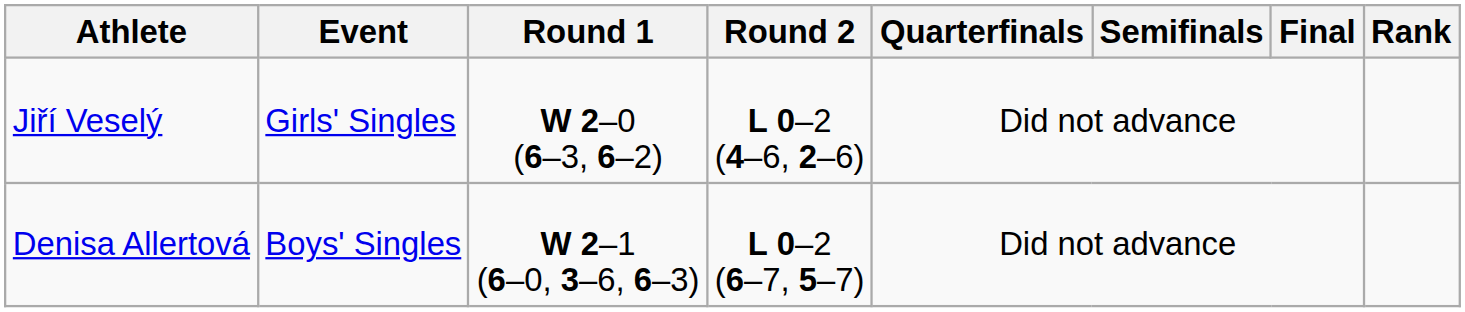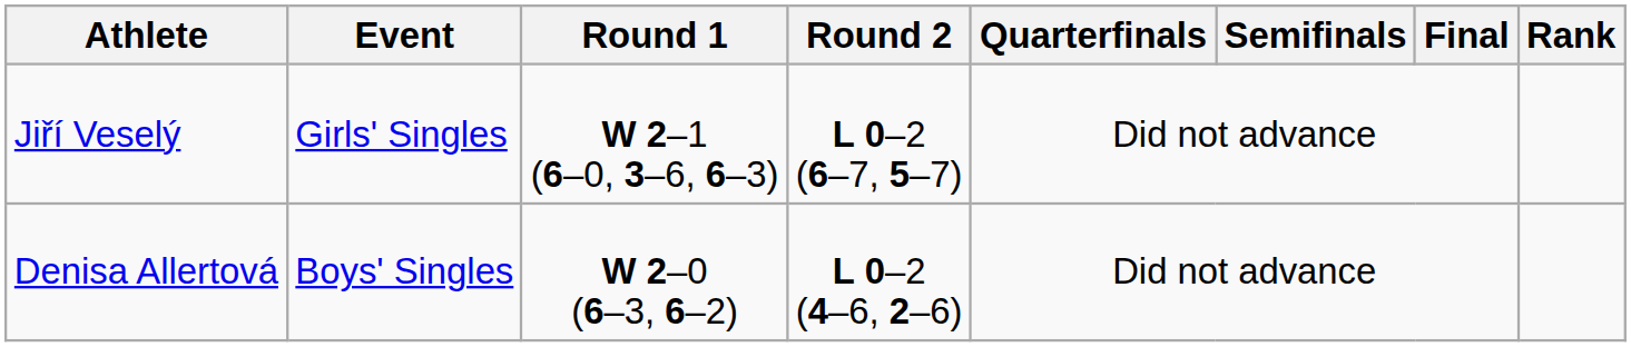Jiří Veselý | Round 1: W 2–0 (6–3, 6–2) -> W 2–1 (6–0, 3–6, 6–3)
Jiří Veselý | Round 2: L 0–2 (4–6, 2–6) -> L 0–2 (6–7, 5–7)
Denisa Allertová | Round 1: W 2–1 (6–0, 3–6, 6–3) -> W 2–0 (6–3, 6–2)
Denisa Allertová | Round 2: L 0–2 (6–7, 5–7) -> L 0–2 (4–6, 2–6)
